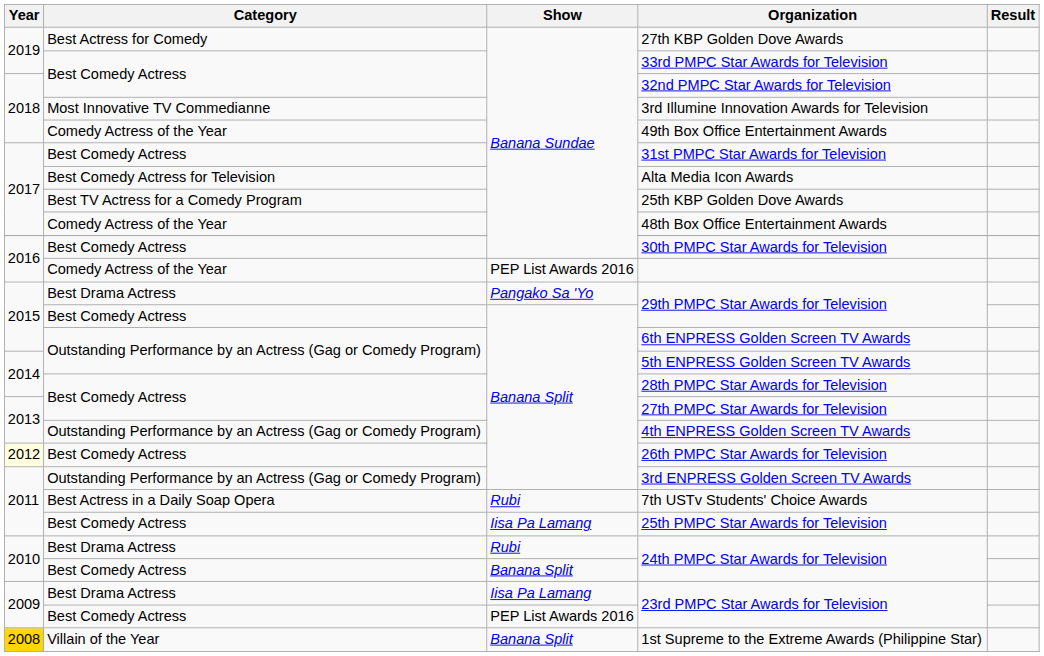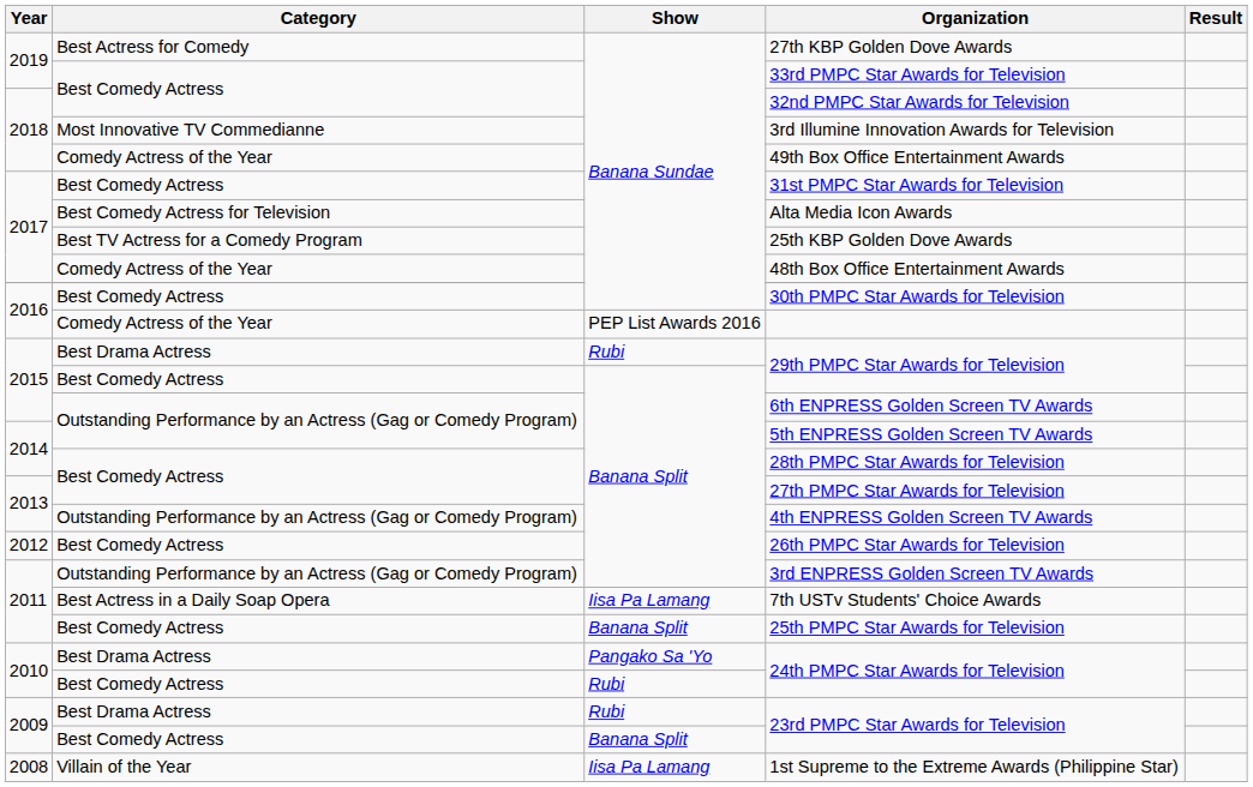Best Drama Actress / 29th PMPC Star Awards for Television | Show: Pangako Sa 'Yo -> Rubi
26th PMPC Star Awards for Television | Year: lightyellow background -> no background
7th USTv Students' Choice Awards | Show: Rubi -> Iisa Pa Lamang
25th PMPC Star Awards for Television | Show: Iisa Pa Lamang -> Banana Split
Best Drama Actress / 24th PMPC Star Awards for Television | Show: Rubi -> Pangako Sa 'Yo
Best Comedy Actress / 24th PMPC Star Awards for Television | Show: Banana Split -> Rubi
Best Drama Actress / 23rd PMPC Star Awards for Television | Show: Iisa Pa Lamang -> Rubi
Best Comedy Actress / 23rd PMPC Star Awards for Television | Show: PEP List Awards 2016 -> Banana Split
1st Supreme to the Extreme Awards (Philippine Star) | Year: gold background -> no background
1st Supreme to the Extreme Awards (Philippine Star) | Show: Banana Split -> Iisa Pa Lamang
